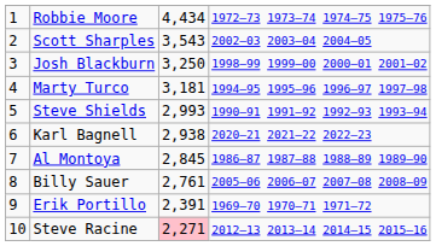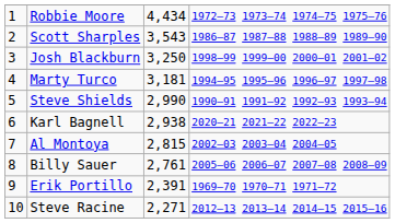Scott Sharples | column 4: 2002–03 2003–04 2004–05 -> 1986–87 1987–88 1988–89 1989–90
Steve Shields | column 3: 2,993 -> 2,990
Al Montoya | column 3: 2,845 -> 2,815
Al Montoya | column 4: 1986–87 1987–88 1988–89 1989–90 -> 2002–03 2003–04 2004–05
Steve Racine | column 3: pink background -> no background
